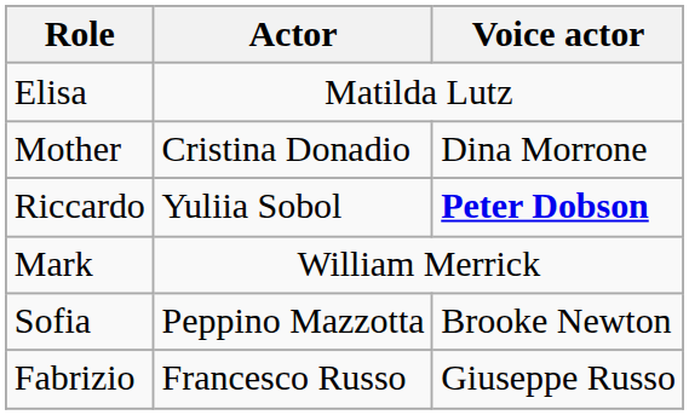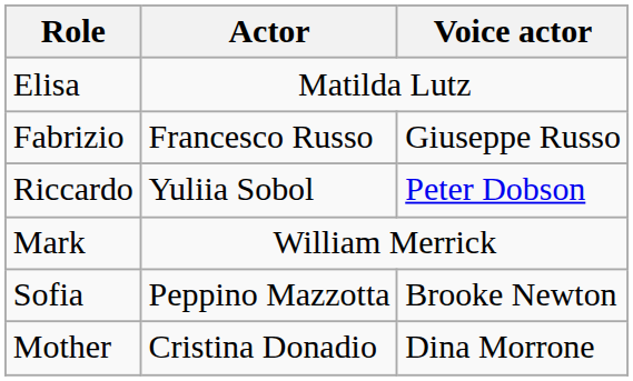rows swapped: Fabrizio <-> Mother
Riccardo | Voice actor: bold -> normal
